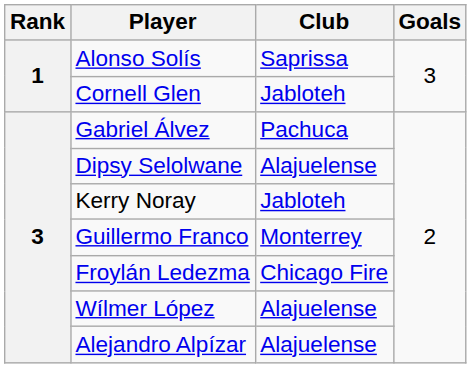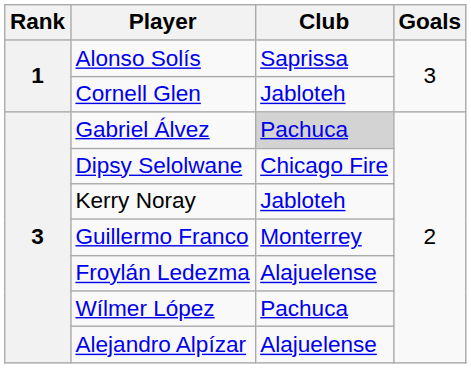Gabriel Álvez | Club: no background -> lightgrey background
Dipsy Selolwane | Club: Alajuelense -> Chicago Fire
Froylán Ledezma | Club: Chicago Fire -> Alajuelense
Wílmer López | Club: Alajuelense -> Pachuca
